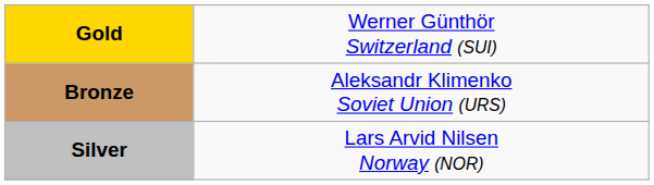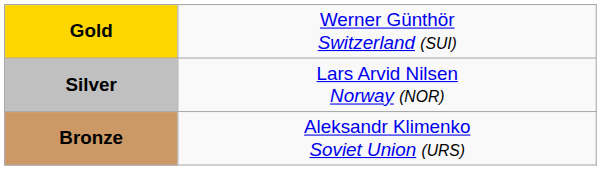rows swapped: Silver <-> Bronze
